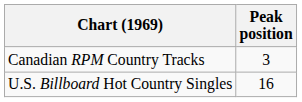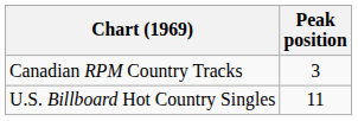U.S. Billboard Hot Country Singles | Peak position: 16 -> 11
